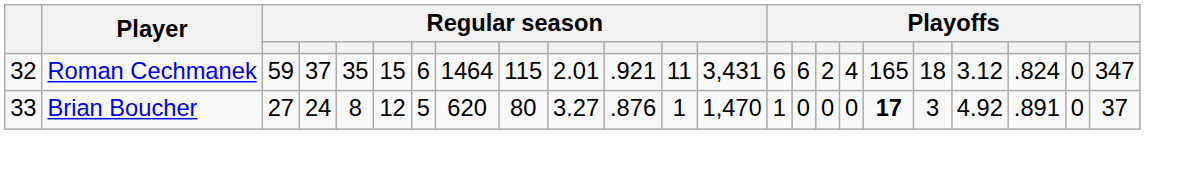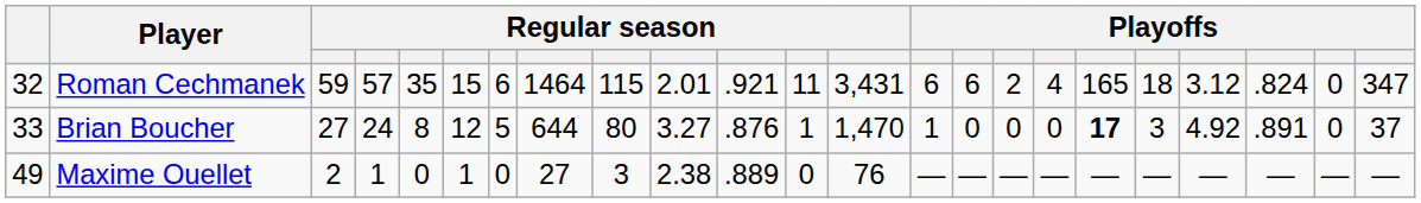Roman Cechmanek | column 4: 37 -> 57
Brian Boucher | column 8: 620 -> 644
+ row: 49 | Maxime Ouellet | 2 | 1 | 0 | 1 | 0 | 27 | 3 | 2.38 | .889 | 0 | 76 | — | — | — | — | — | — | — | — | — | —
